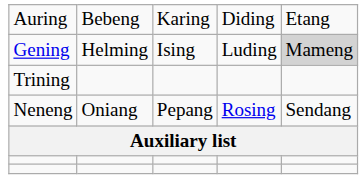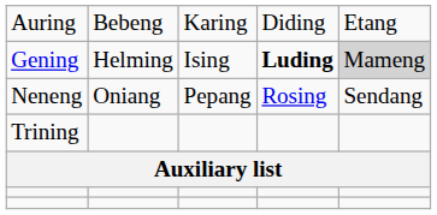Gening | column 4: normal -> bold
rows swapped: Neneng <-> Trining
